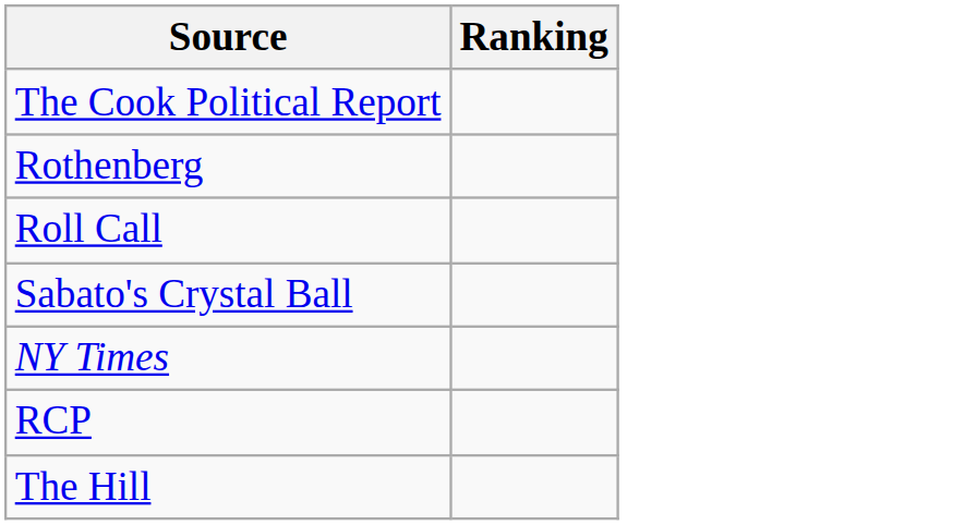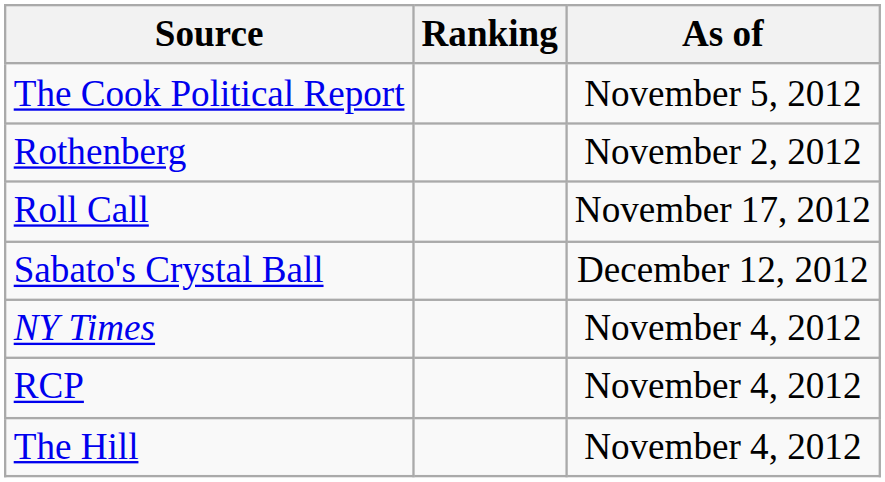+ column: As of | November 5, 2012 | November 2, 2012 | November 17, 2012 | December 12, 2012 | November 4, 2012 | November 4, 2012 | November 4, 2012
